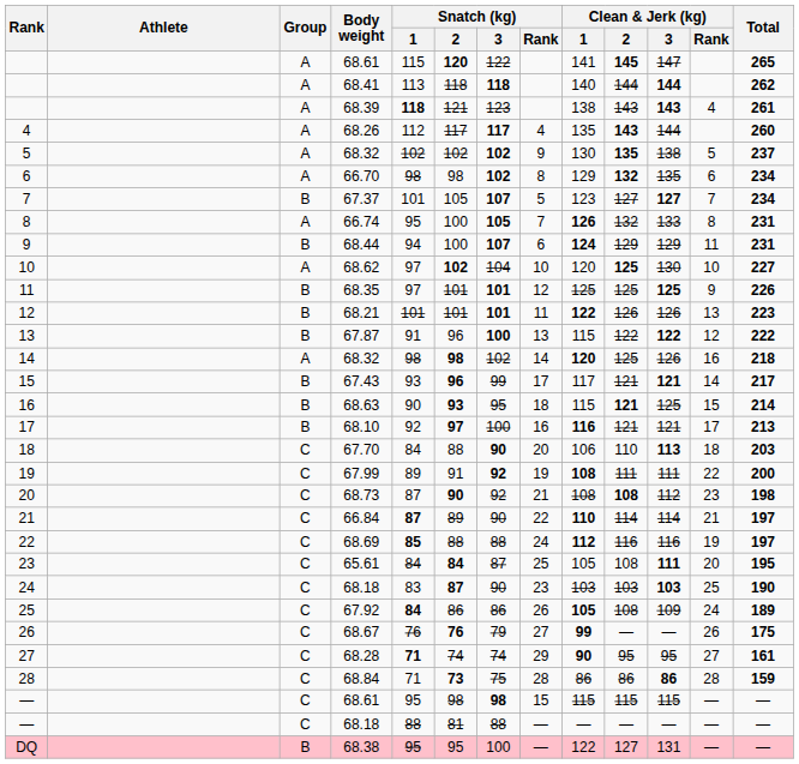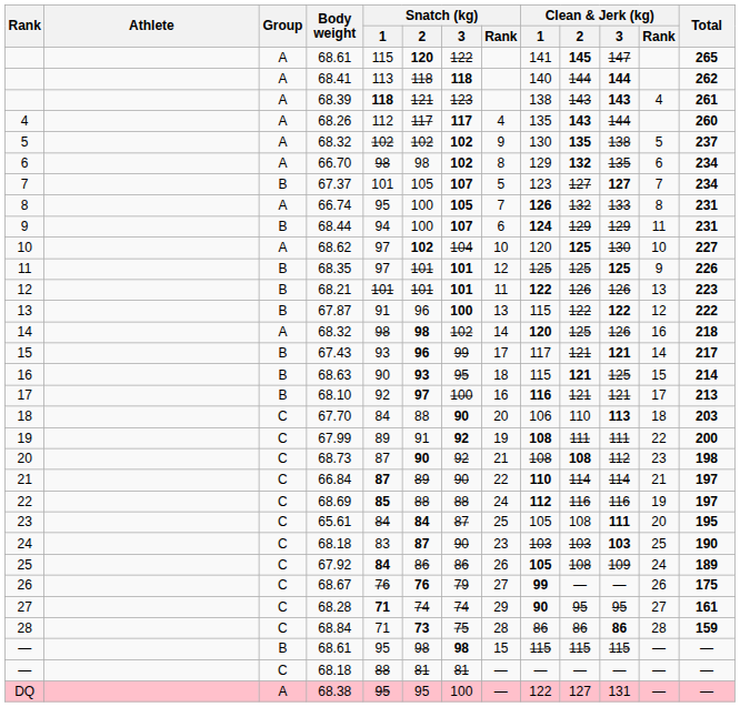— / 68.61 | Group: C -> B
— / 68.18 | Snatch (kg) / 3: 88 -> 81
DQ | Group: B -> A
